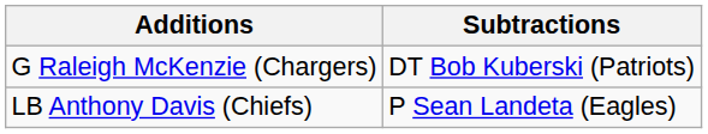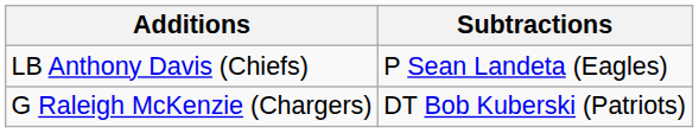rows swapped: LB Anthony Davis (Chiefs) <-> G Raleigh McKenzie (Chargers)
